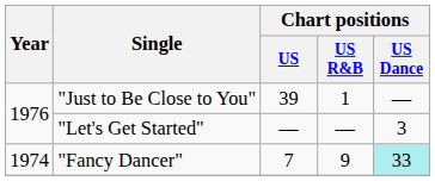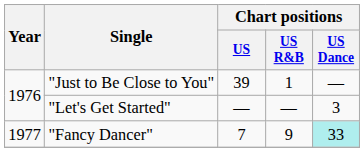"Fancy Dancer" | Year: 1974 -> 1977
